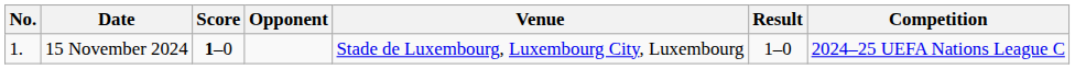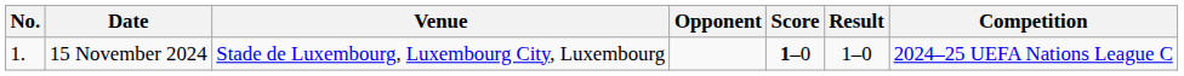columns swapped: Venue <-> Score
